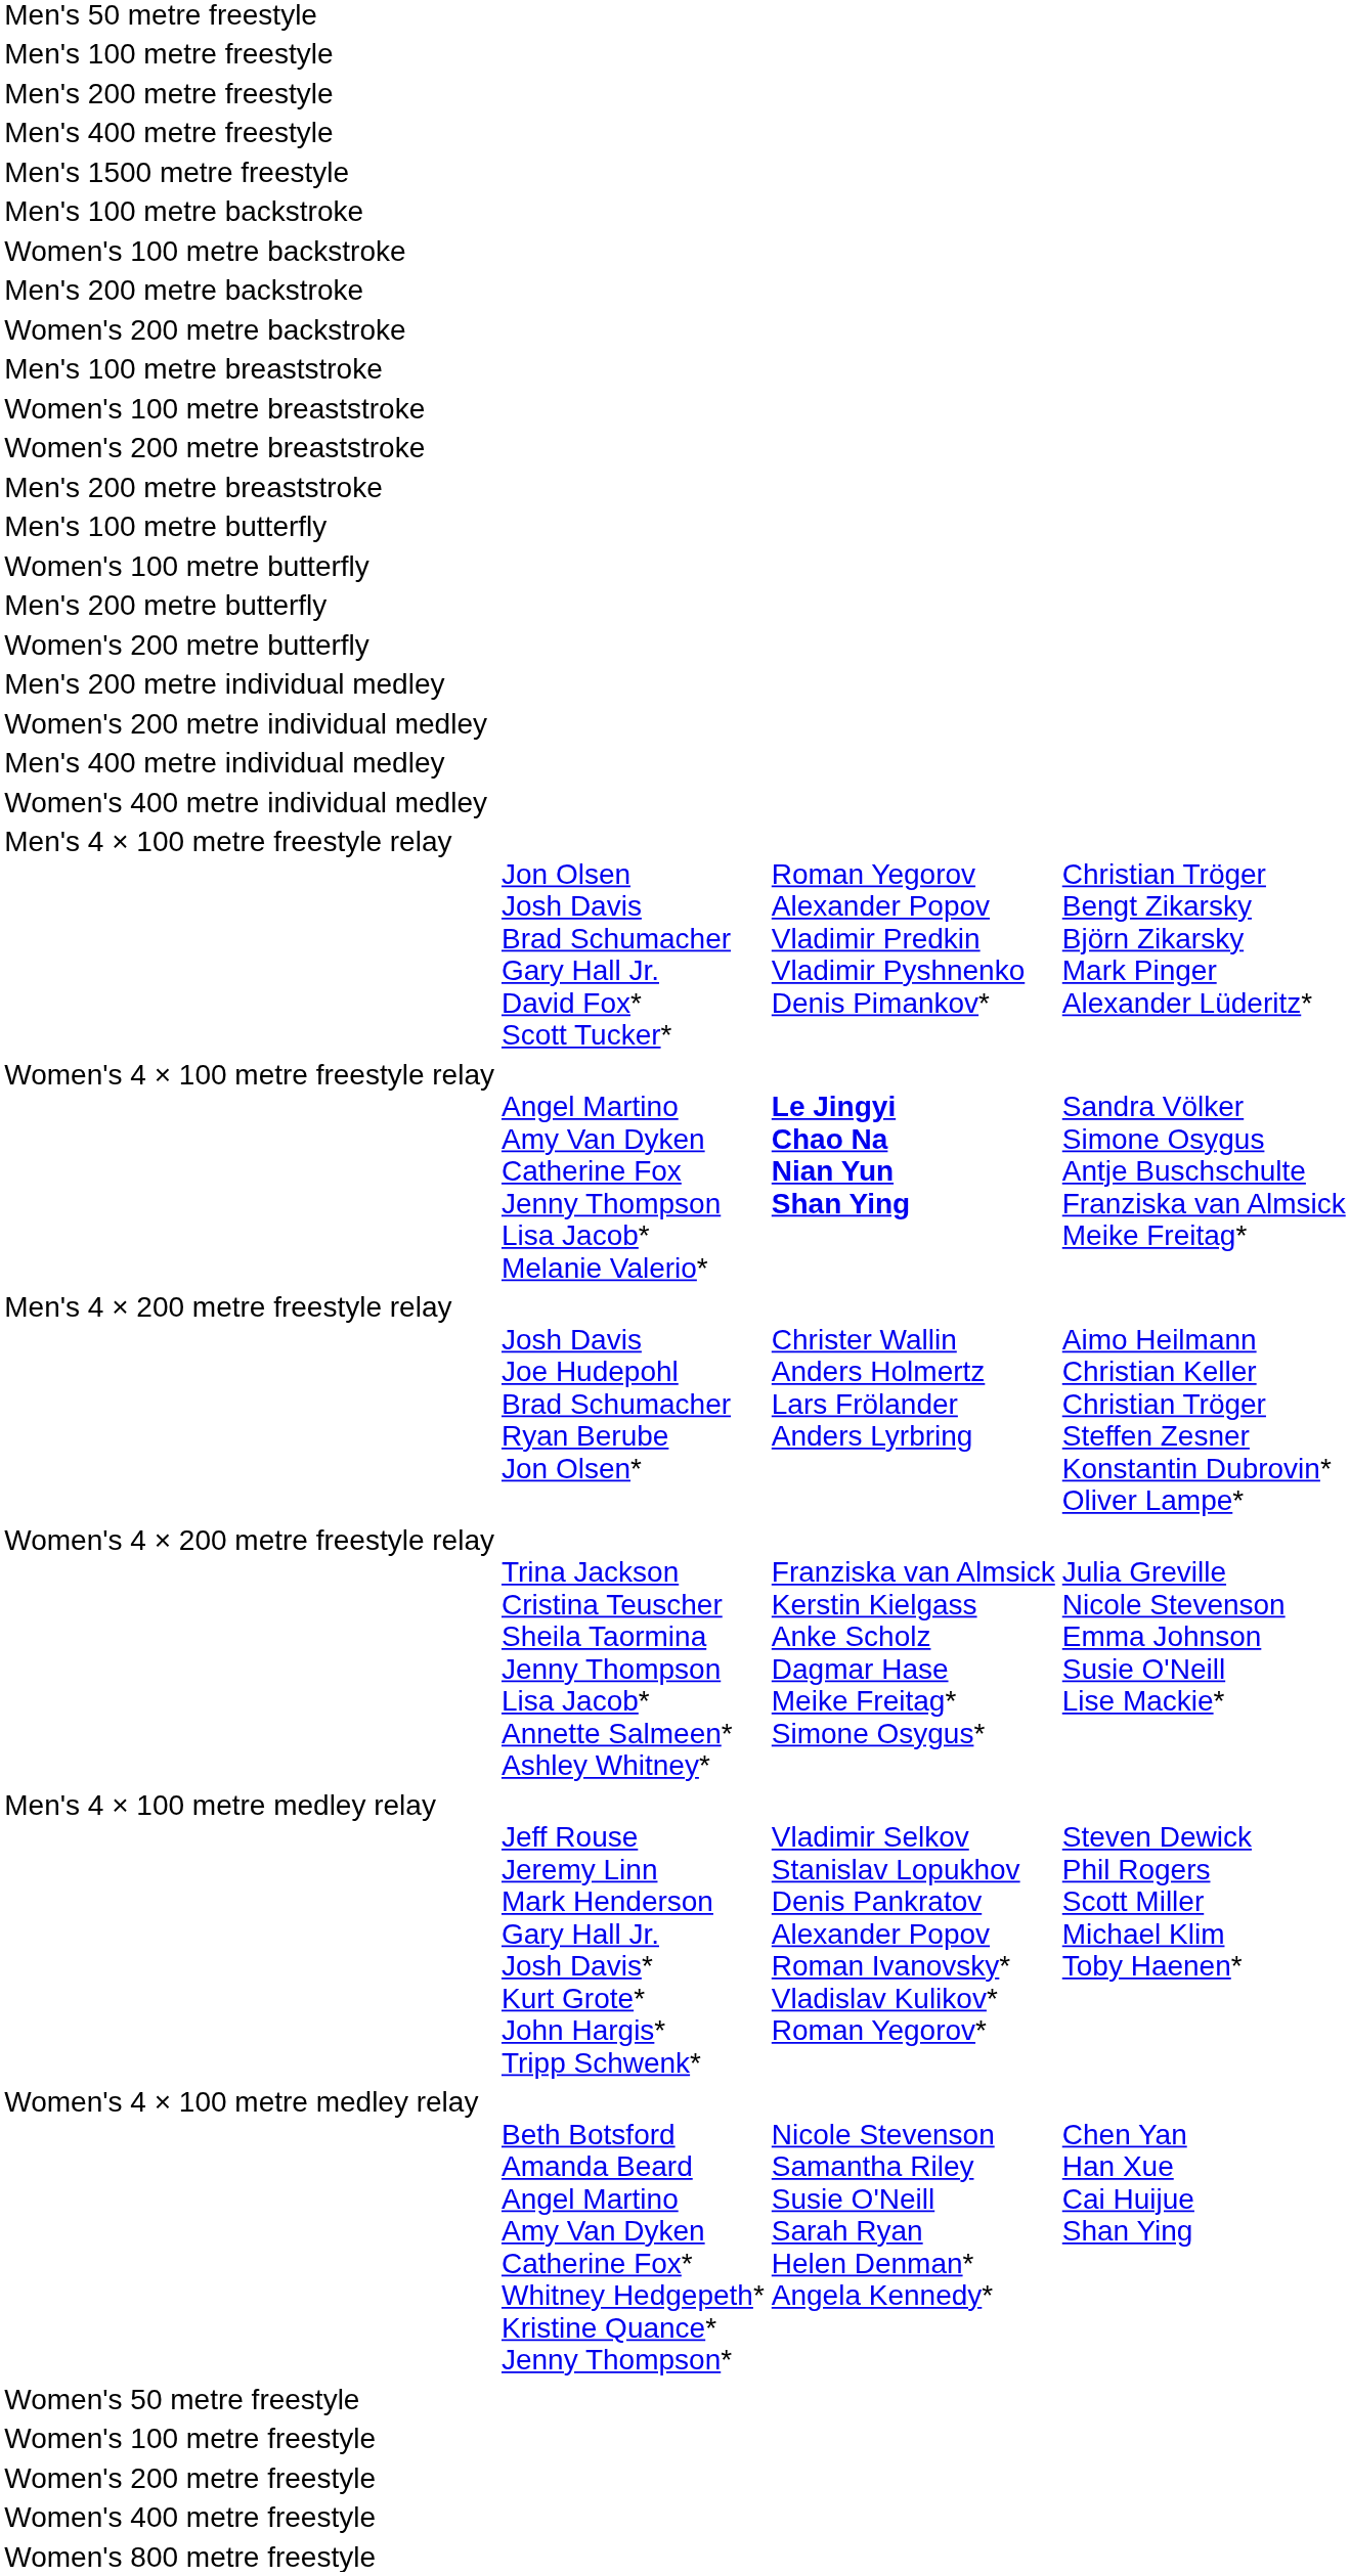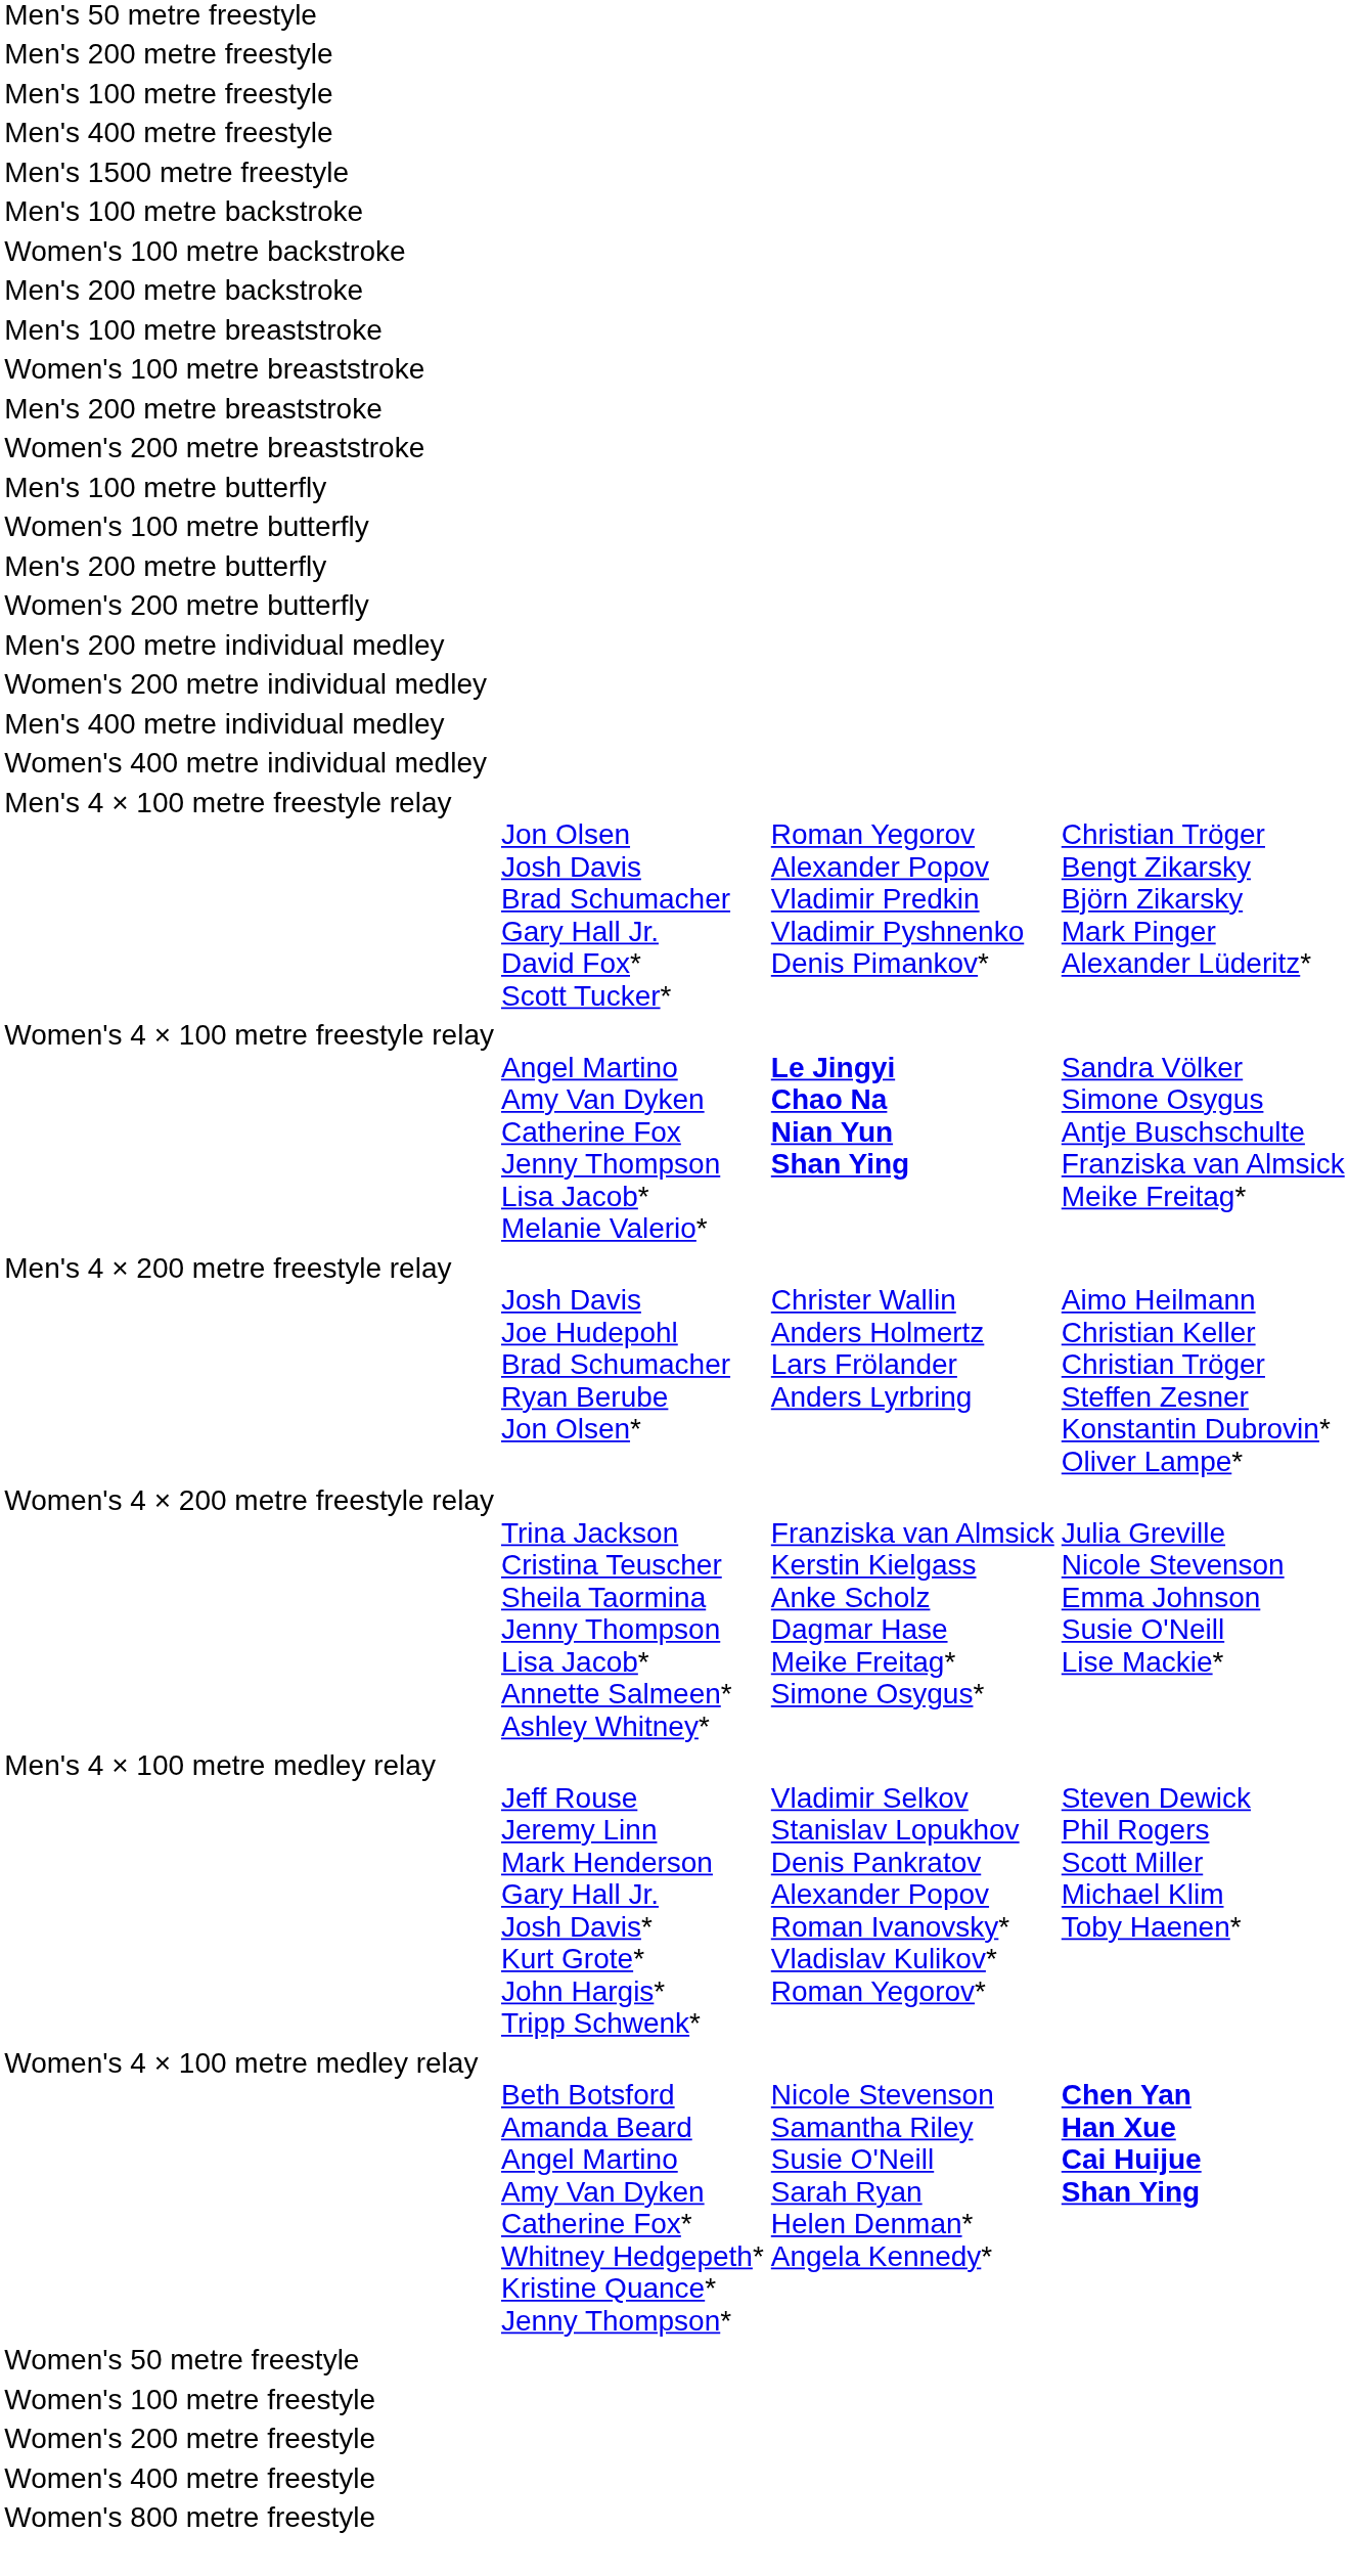rows swapped: Men's 100 metre freestyle <-> Men's 200 metre freestyle
- row: Women's 200 metre backstroke
rows swapped: Men's 200 metre breaststroke <-> Women's 200 metre breaststroke
Women's 4 × 100 metre medley relay | column 4: normal -> bold
